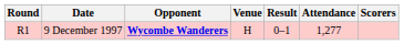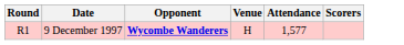- column: Result | 0–1
9 December 1997 | Attendance: 1,277 -> 1,577
